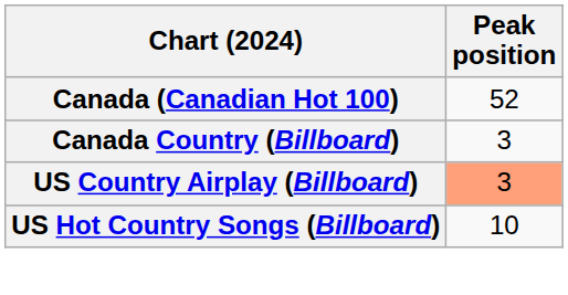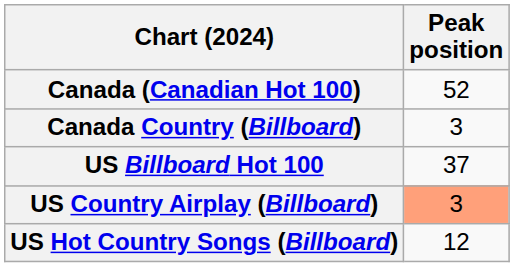+ row: US Billboard Hot 100 | 37
US Hot Country Songs (Billboard) | Peak position: 10 -> 12
